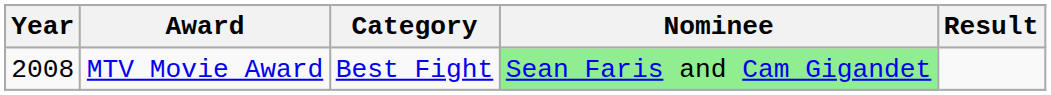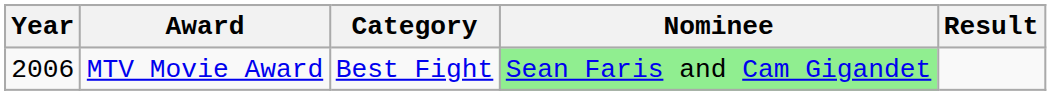MTV Movie Award | Year: 2008 -> 2006
